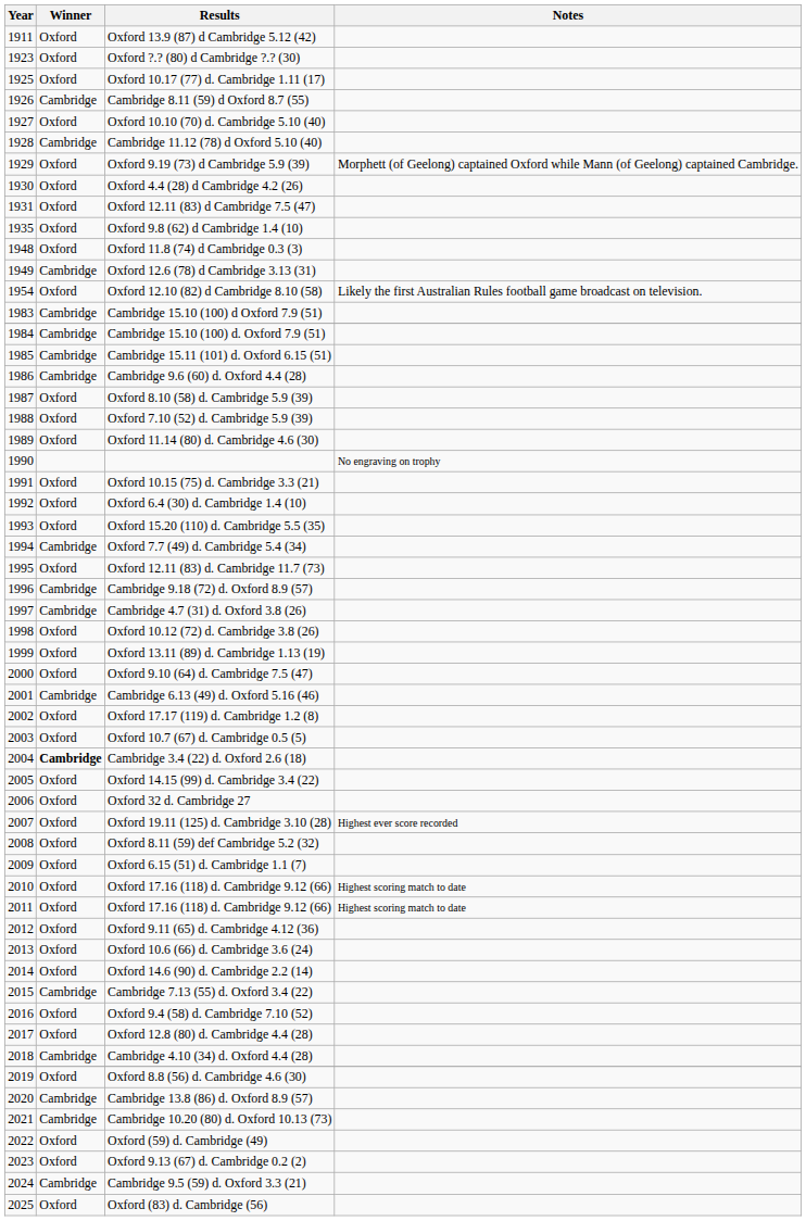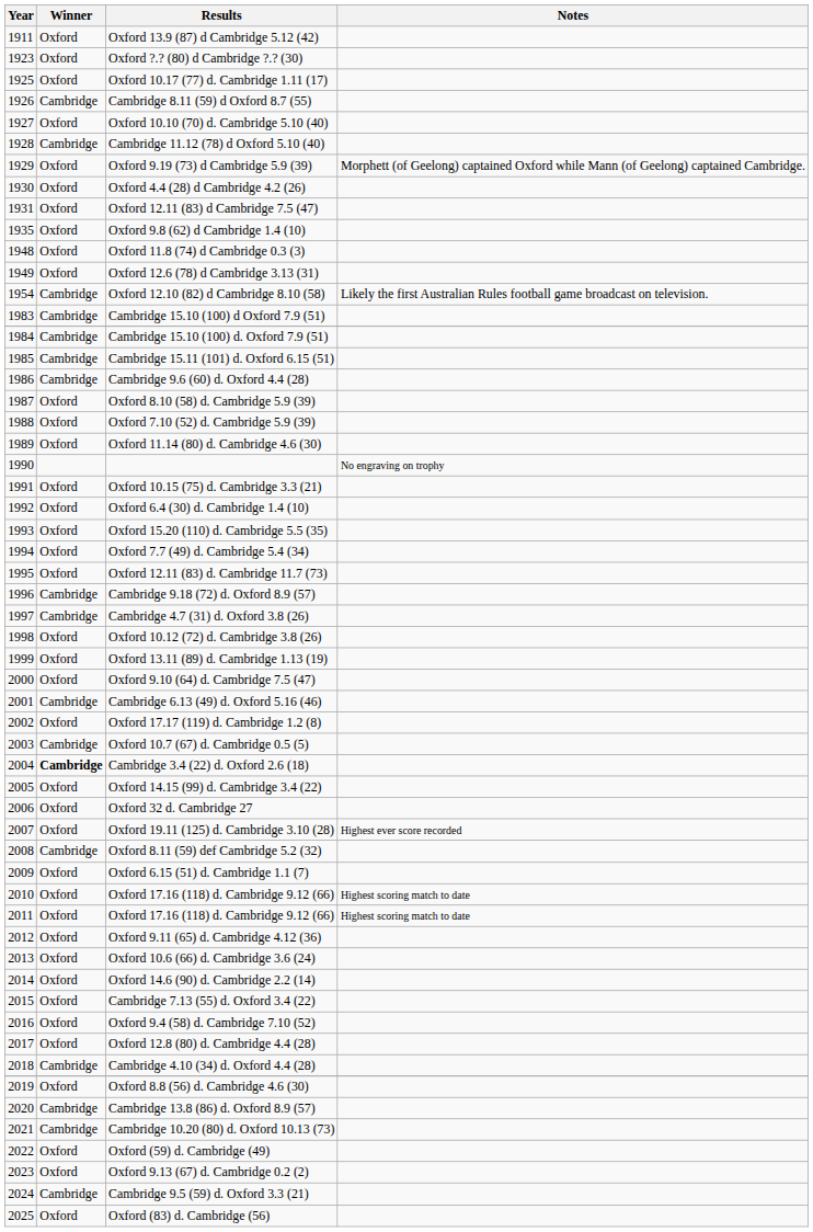Oxford 12.6 (78) d Cambridge 3.13 (31) | Winner: Cambridge -> Oxford
Oxford 12.10 (82) d Cambridge 8.10 (58) | Winner: Oxford -> Cambridge
Oxford 7.7 (49) d. Cambridge 5.4 (34) | Winner: Cambridge -> Oxford
Oxford 10.7 (67) d. Cambridge 0.5 (5) | Winner: Oxford -> Cambridge
Oxford 8.11 (59) def Cambridge 5.2 (32) | Winner: Oxford -> Cambridge
Cambridge 7.13 (55) d. Oxford 3.4 (22) | Winner: Cambridge -> Oxford
